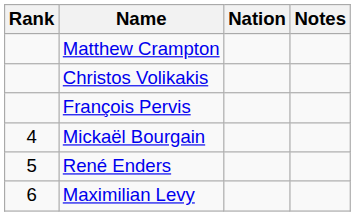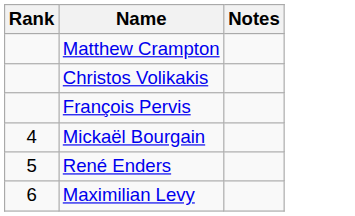- column: Nation
